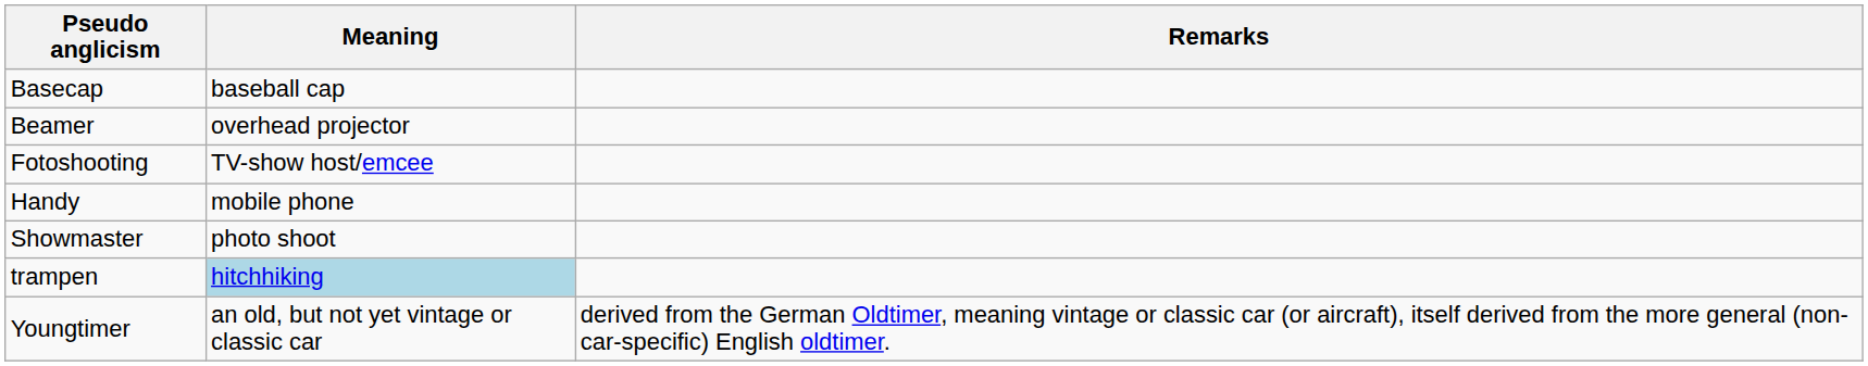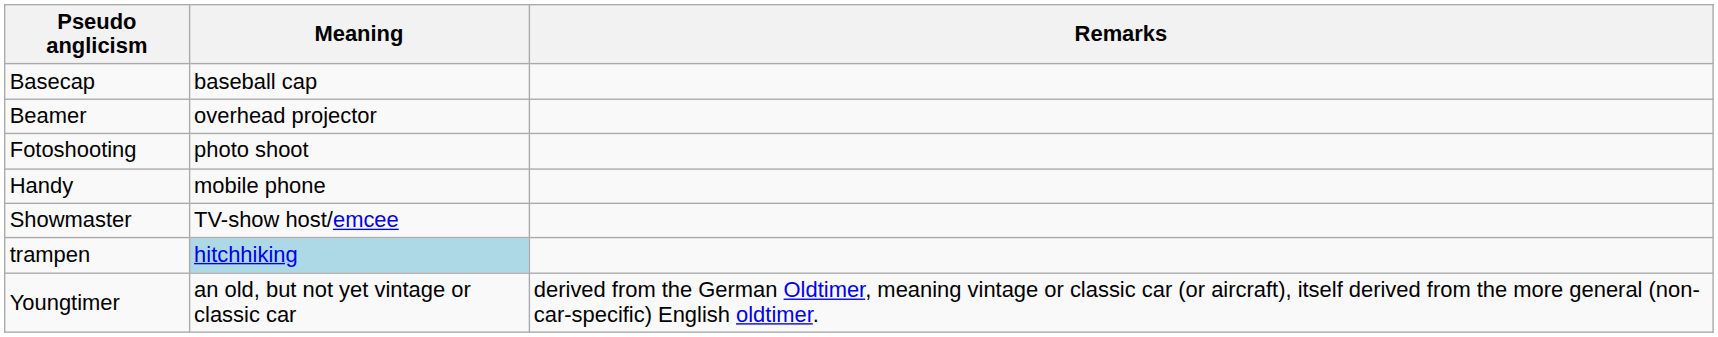Fotoshooting | Meaning: TV-show host/emcee -> photo shoot
Showmaster | Meaning: photo shoot -> TV-show host/emcee
